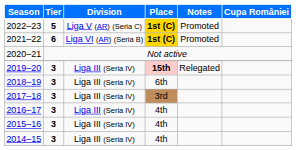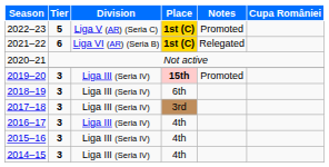2021–22 | Notes: Promoted -> Relegated
2019–20 | Notes: Relegated -> Promoted
